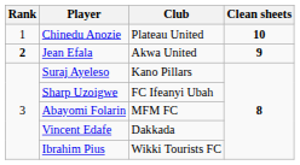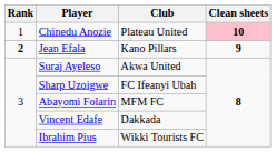Chinedu Anozie | Clean sheets: no background -> pink background
Jean Efala | Club: Akwa United -> Kano Pillars
Suraj Ayeleso | Club: Kano Pillars -> Akwa United
